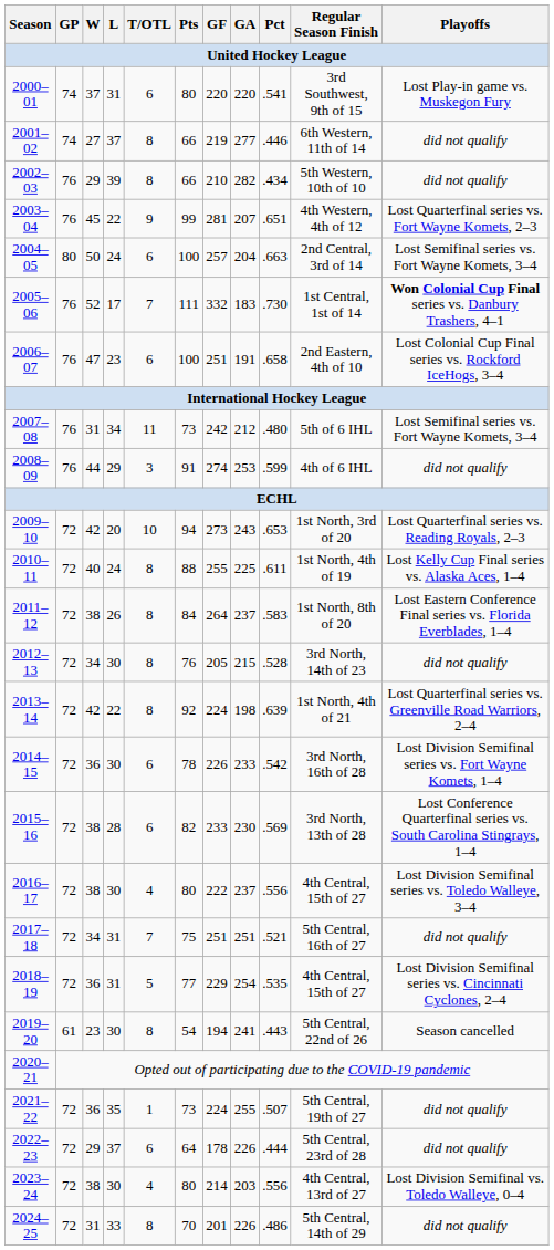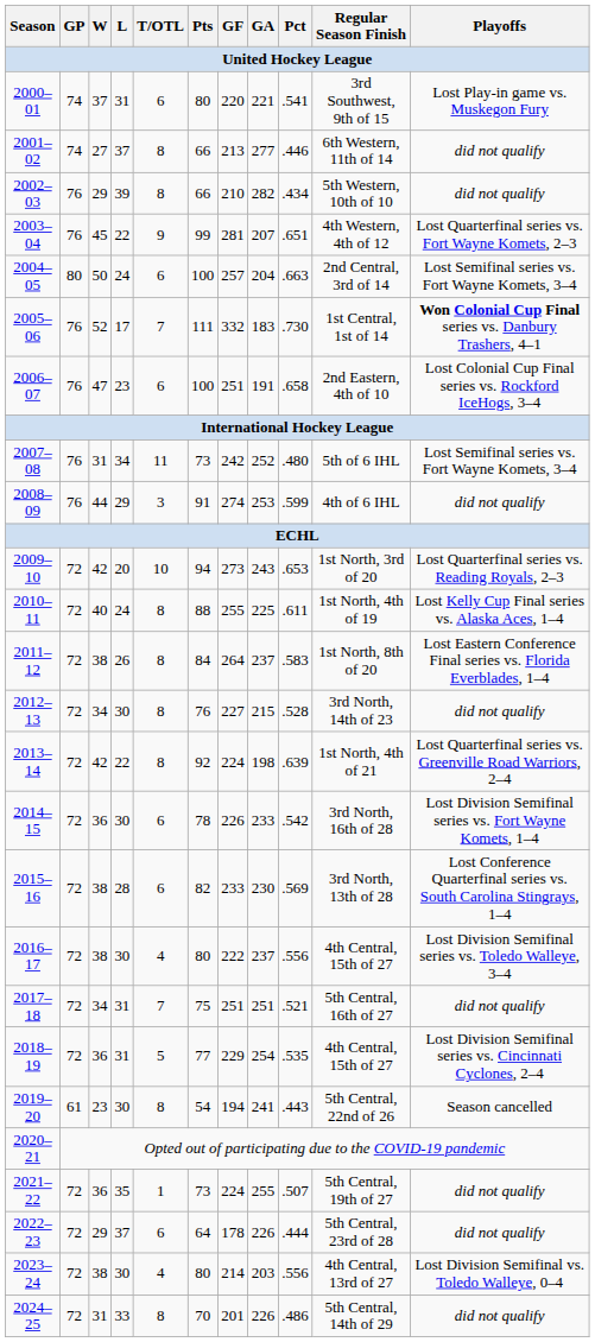2000–01 | GA: 220 -> 221
2001–02 | GF: 219 -> 213
2007–08 | GA: 212 -> 252
2012–13 | GF: 205 -> 227
